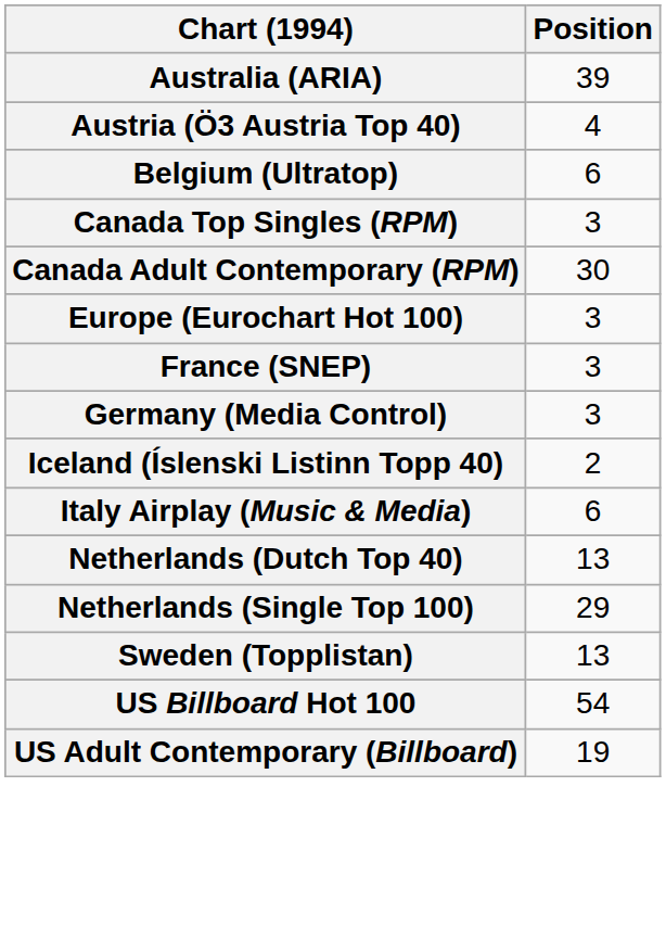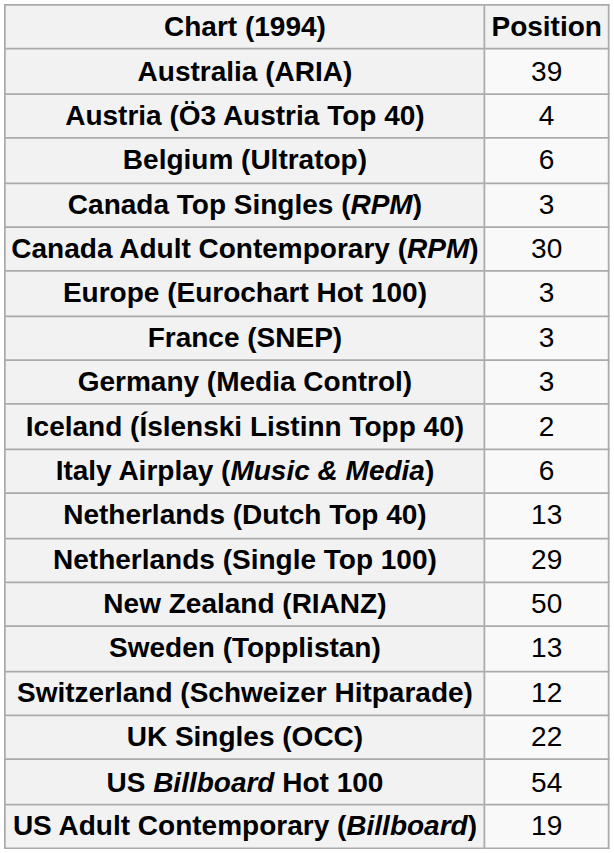+ row: New Zealand (RIANZ) | 50
+ row: Switzerland (Schweizer Hitparade) | 12
+ row: UK Singles (OCC) | 22
